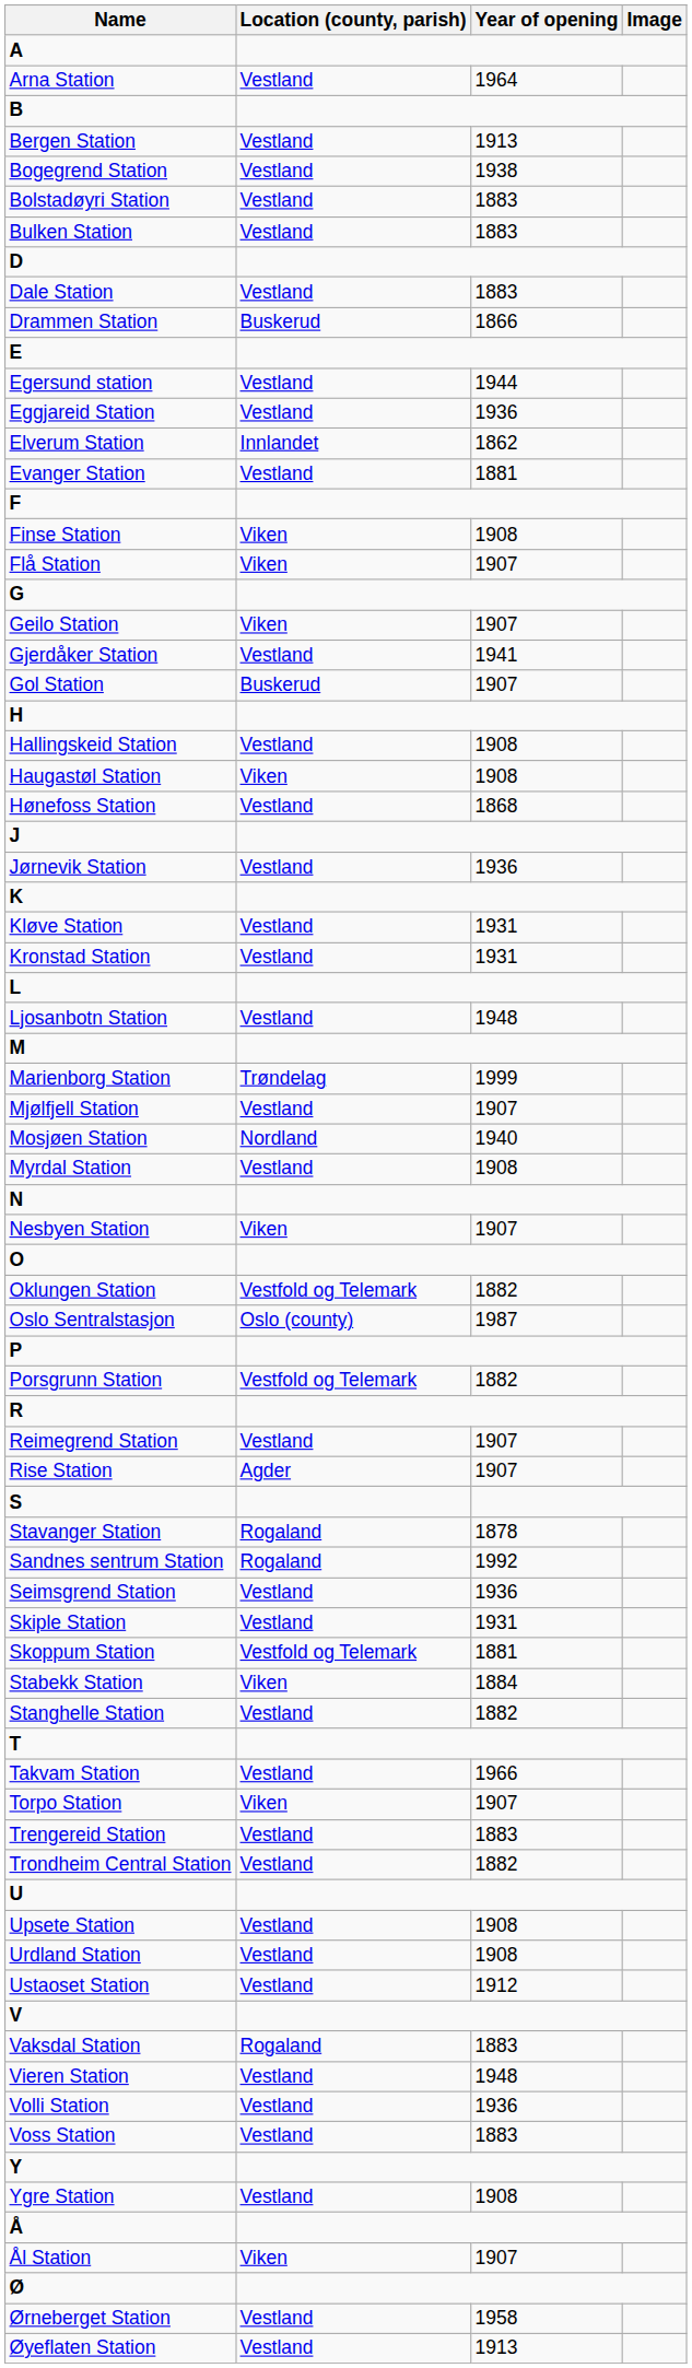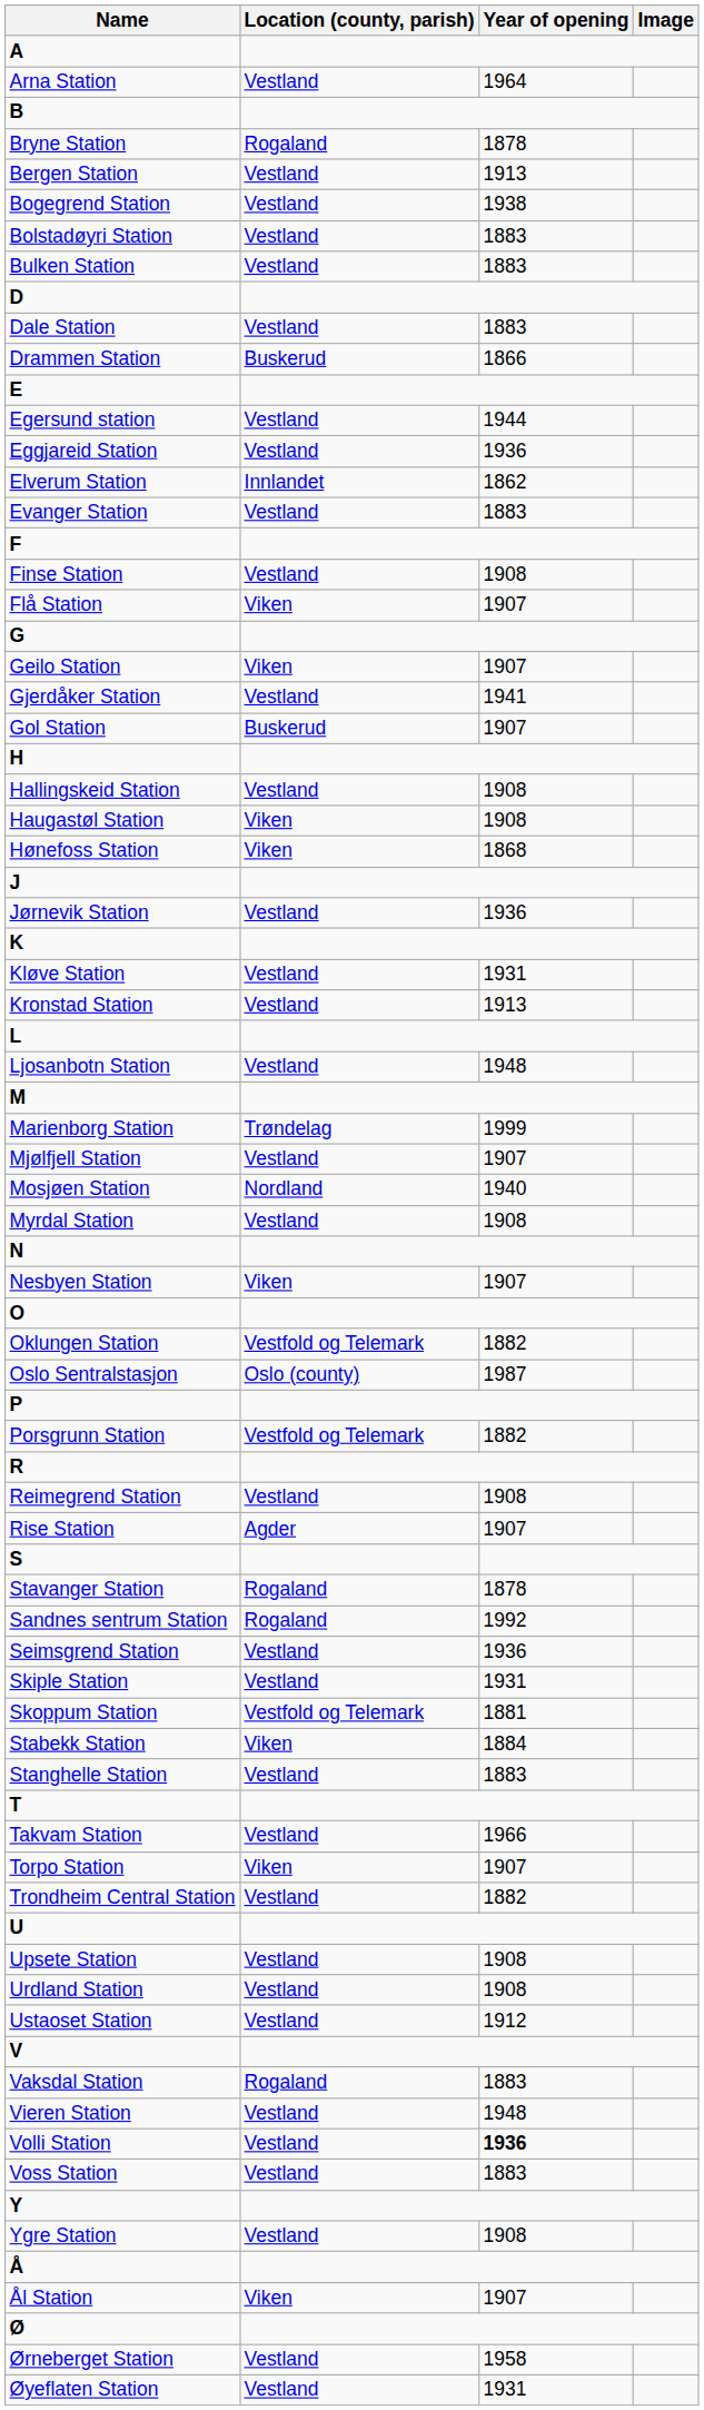+ row: Bryne Station | Rogaland | 1878
Evanger Station | Year of opening: 1881 -> 1883
Finse Station | Location (county, parish): Viken -> Vestland
Hønefoss Station | Location (county, parish): Vestland -> Viken
Kronstad Station | Year of opening: 1931 -> 1913
Reimegrend Station | Year of opening: 1907 -> 1908
Stanghelle Station | Year of opening: 1882 -> 1883
- row: Trengereid Station | Vestland | 1883
Volli Station | Year of opening: normal -> bold
Øyeflaten Station | Year of opening: 1913 -> 1931
